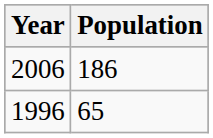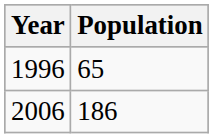rows swapped: 1996 <-> 2006
